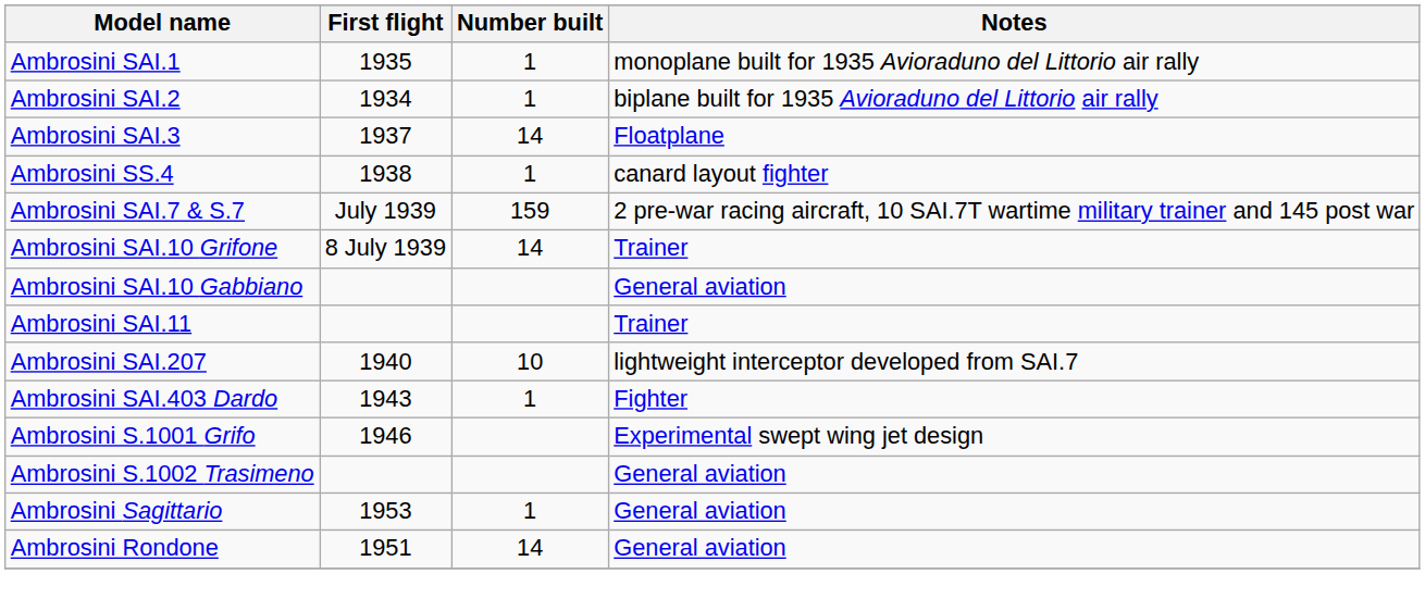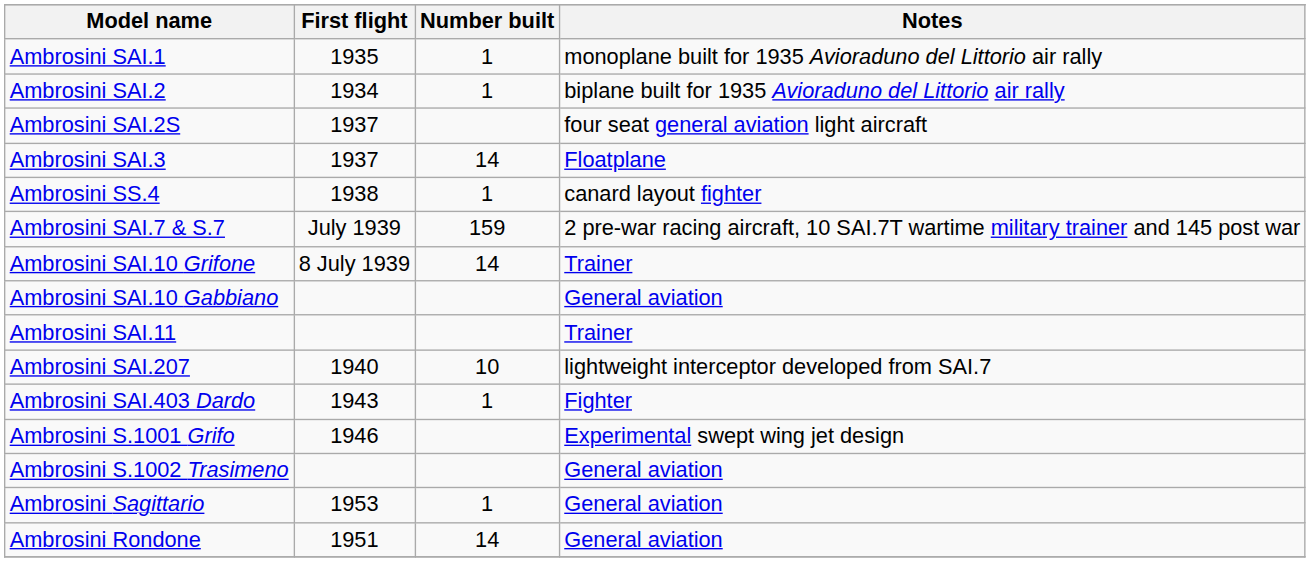+ row: Ambrosini SAI.2S | 1937 | four seat general aviation light aircraft
